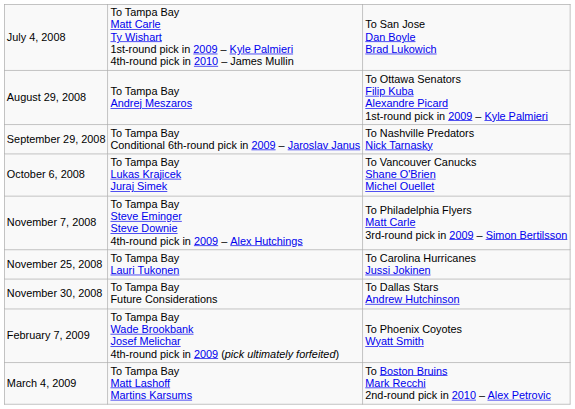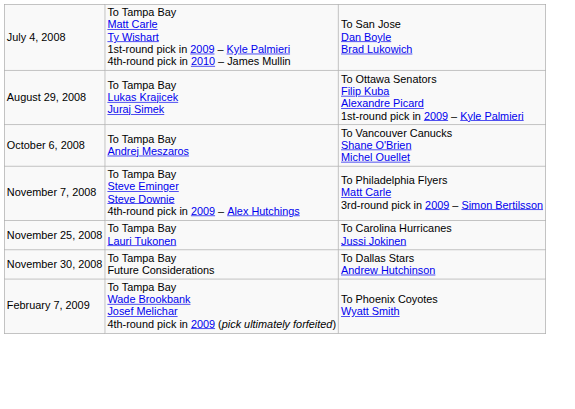August 29, 2008 | column 2: To Tampa Bay Andrej Meszaros -> To Tampa Bay Lukas Krajicek Juraj Simek
- row: September 29, 2008 | To Tampa Bay Conditional 6th-round pick in 2009 – Jaroslav Janus | To Nashville Predators Nick Tarnasky
October 6, 2008 | column 2: To Tampa Bay Lukas Krajicek Juraj Simek -> To Tampa Bay Andrej Meszaros
- row: March 4, 2009 | To Tampa Bay Matt Lashoff Martins Karsums | To Boston Bruins Mark Recchi 2nd-round pick in 2010 – Alex Petrovic
